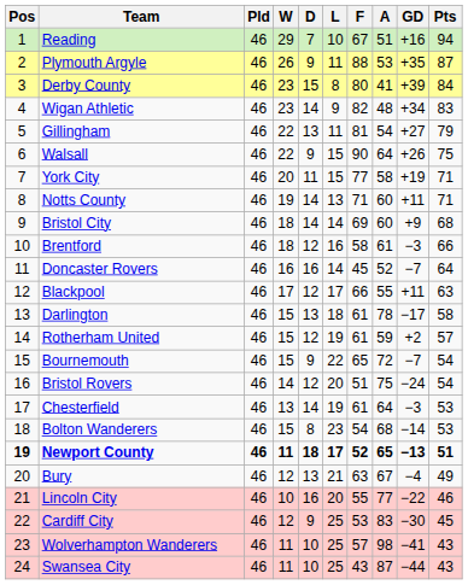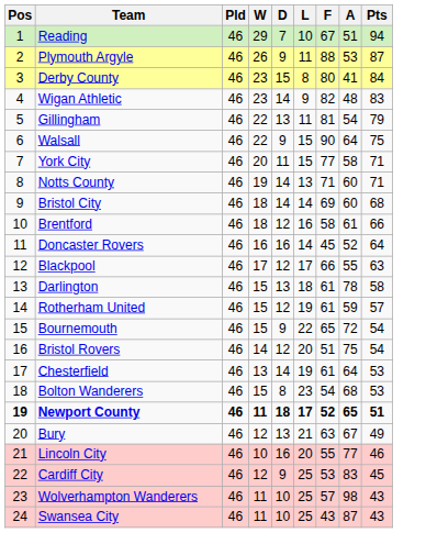- column: GD | +16 | +35 | +39 | +34 | +27 | +26 | +19 | +11 | +9 | −3 | −7 | +11 | −17 | +2 | −7 | −24 | −3 | −14 | −13 | −4 | −22 | −30 | −41 | −44
